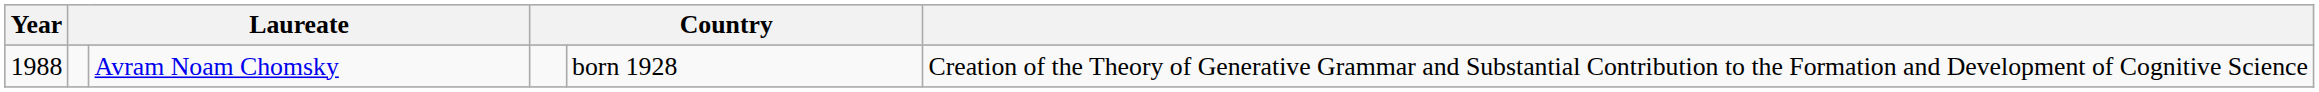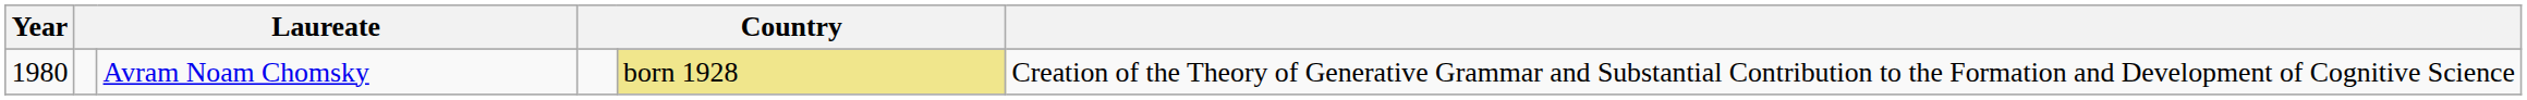Avram Noam Chomsky | Year: 1988 -> 1980
Avram Noam Chomsky | column 5: no background -> khaki background
